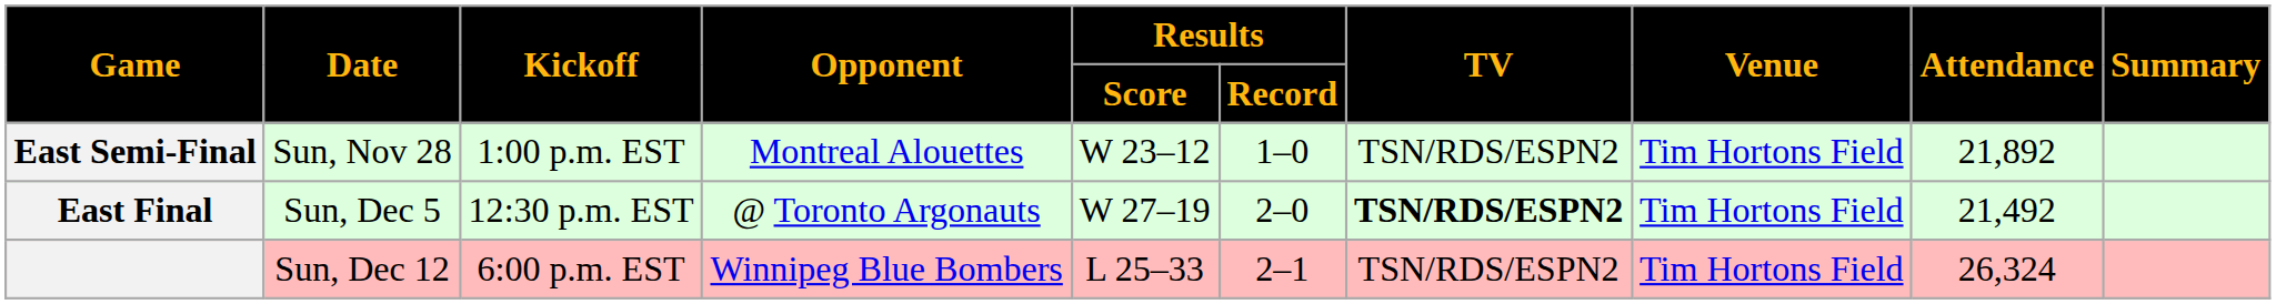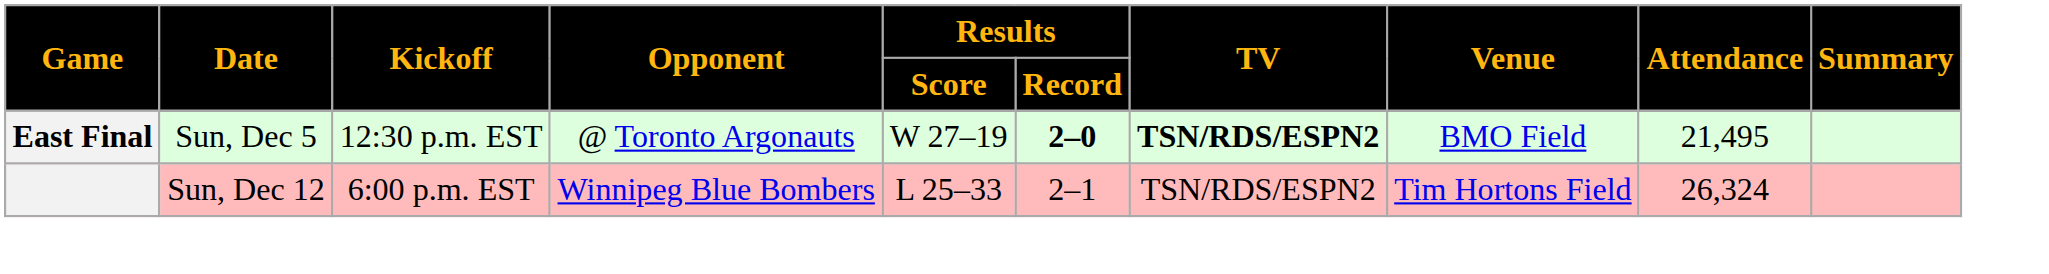- row: East Semi-Final | Sun, Nov 28 | 1:00 p.m. EST | Montreal Alouettes | W 23–12 | 1–0 | TSN/RDS/ESPN2 | Tim Hortons Field | 21,892
East Final | Results / Record: normal -> bold
East Final | Venue: Tim Hortons Field -> BMO Field
East Final | Attendance: 21,492 -> 21,495
